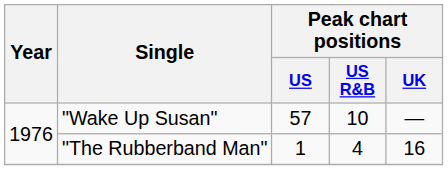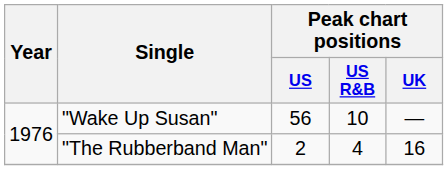"Wake Up Susan" | Peak chart positions / US: 57 -> 56
"The Rubberband Man" | Peak chart positions / US: 1 -> 2
